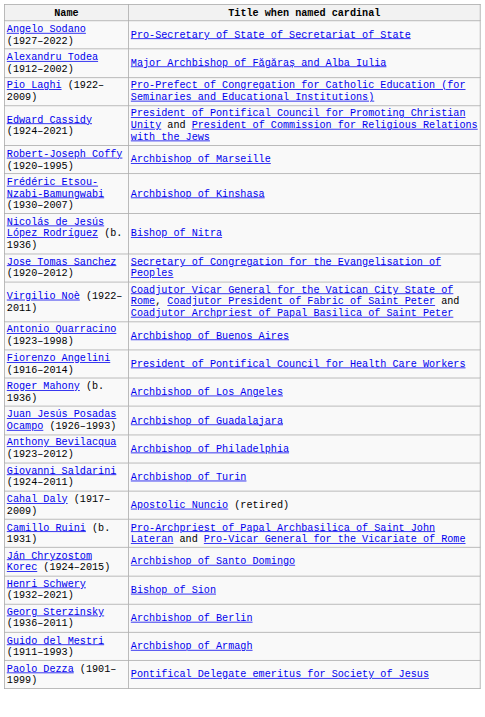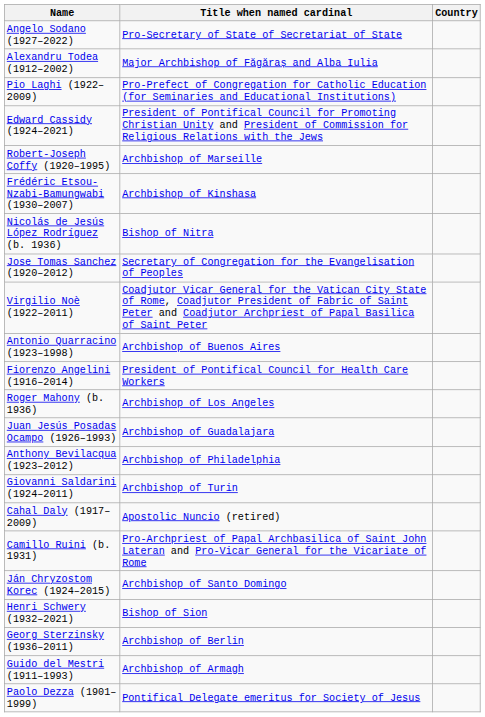+ column: Country
